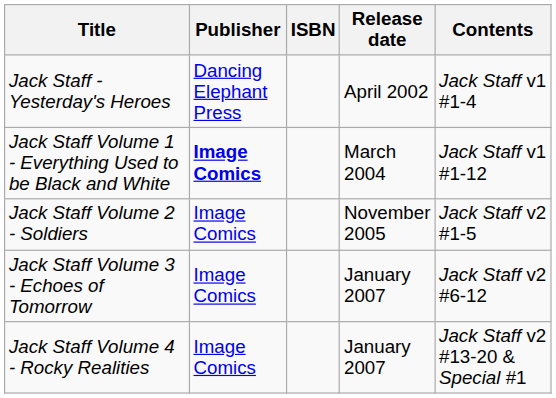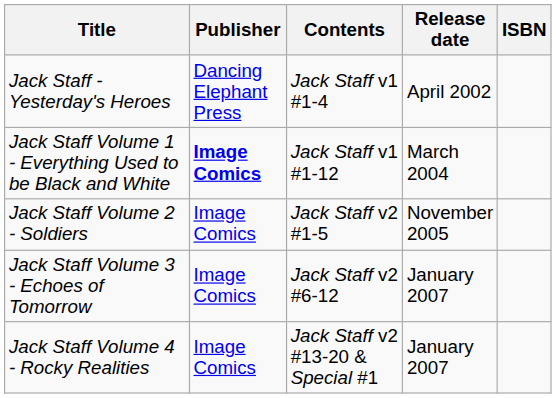columns swapped: ISBN <-> Contents
